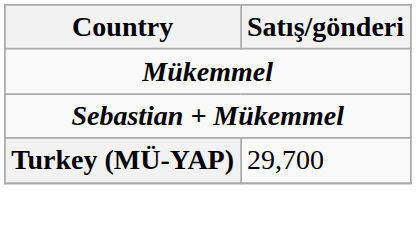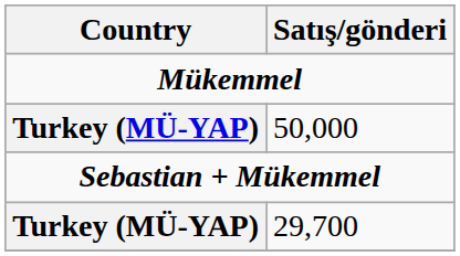+ row: Turkey (MÜ-YAP) | 50,000
